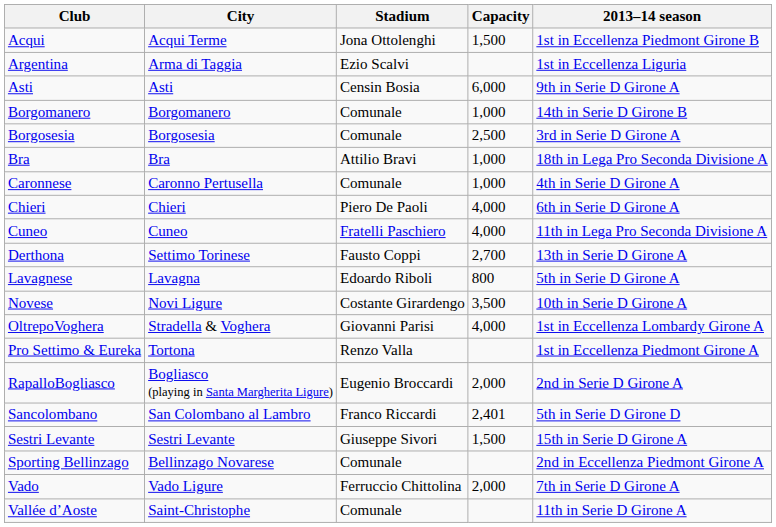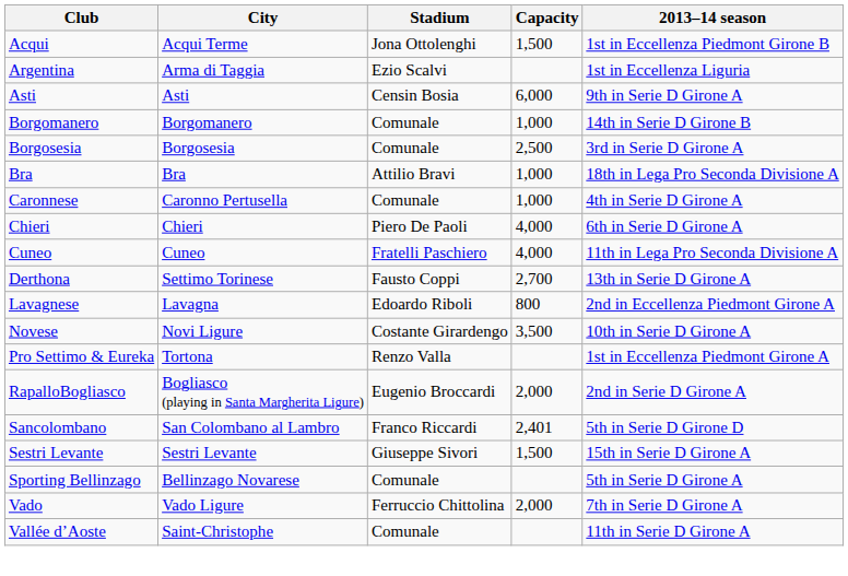Lavagnese | 2013–14 season: 5th in Serie D Girone A -> 2nd in Eccellenza Piedmont Girone A
- row: OltrepoVoghera | Stradella & Voghera | Giovanni Parisi | 4,000 | 1st in Eccellenza Lombardy Girone A
Sporting Bellinzago | 2013–14 season: 2nd in Eccellenza Piedmont Girone A -> 5th in Serie D Girone A
